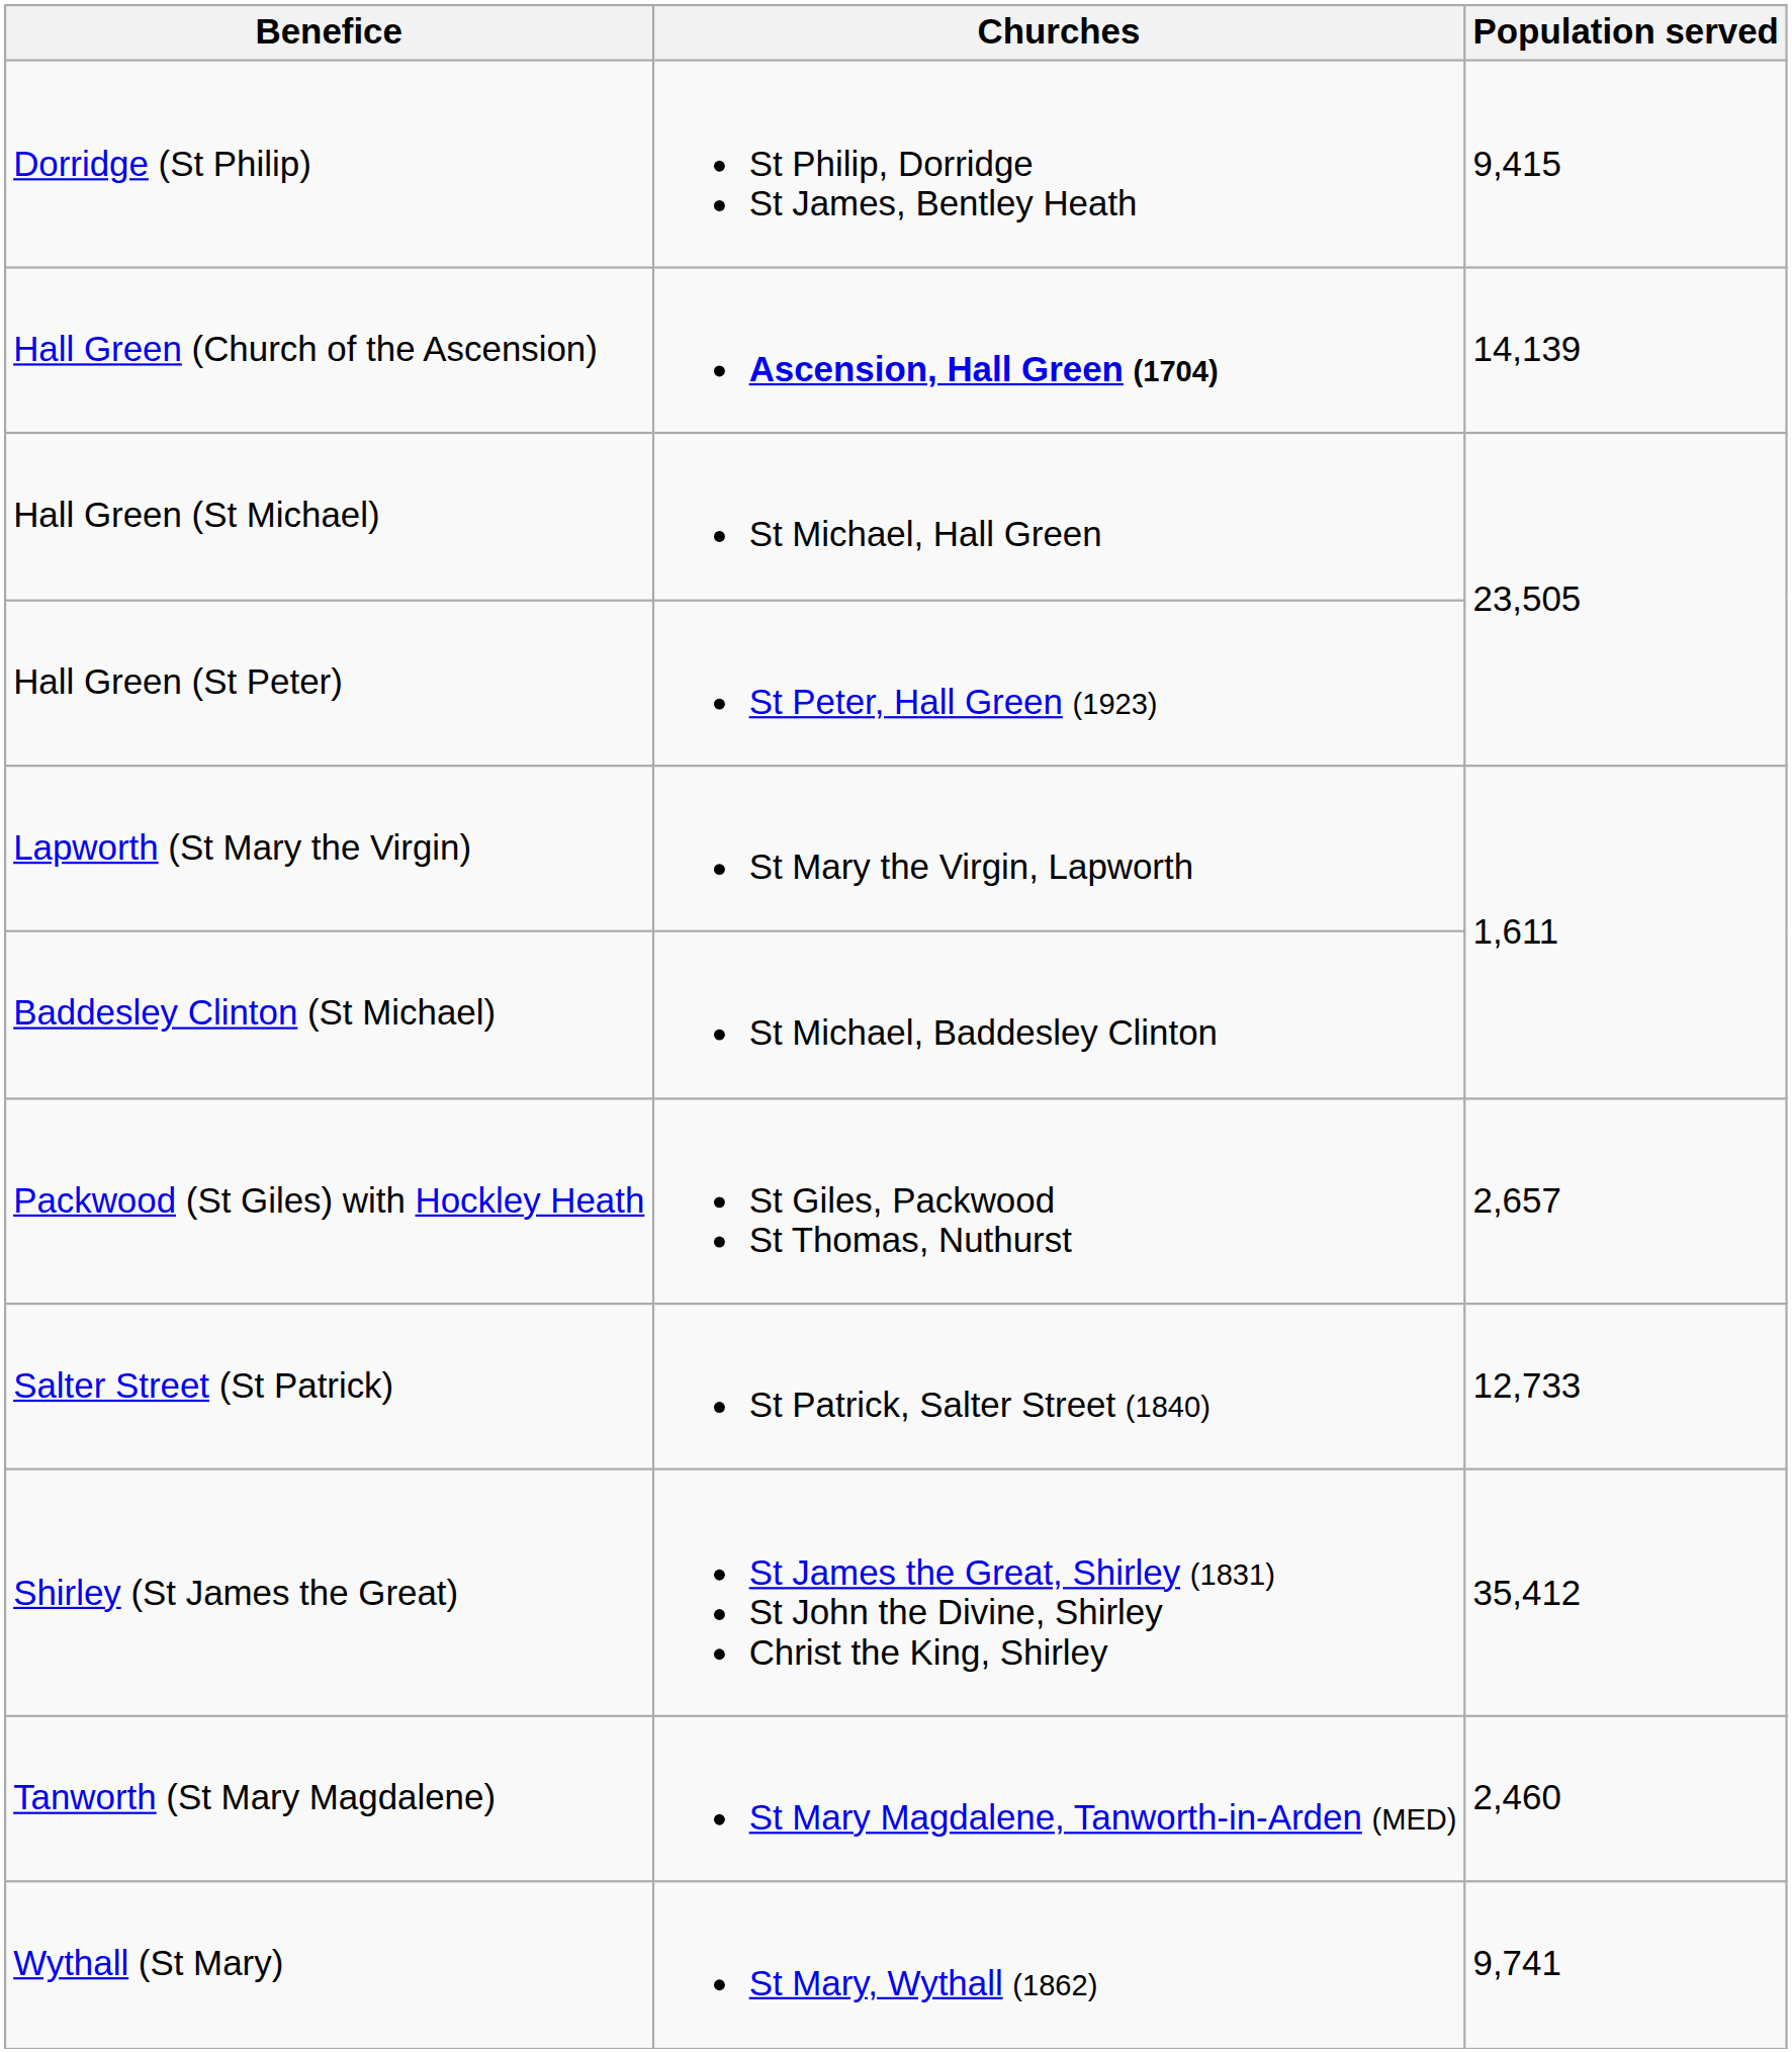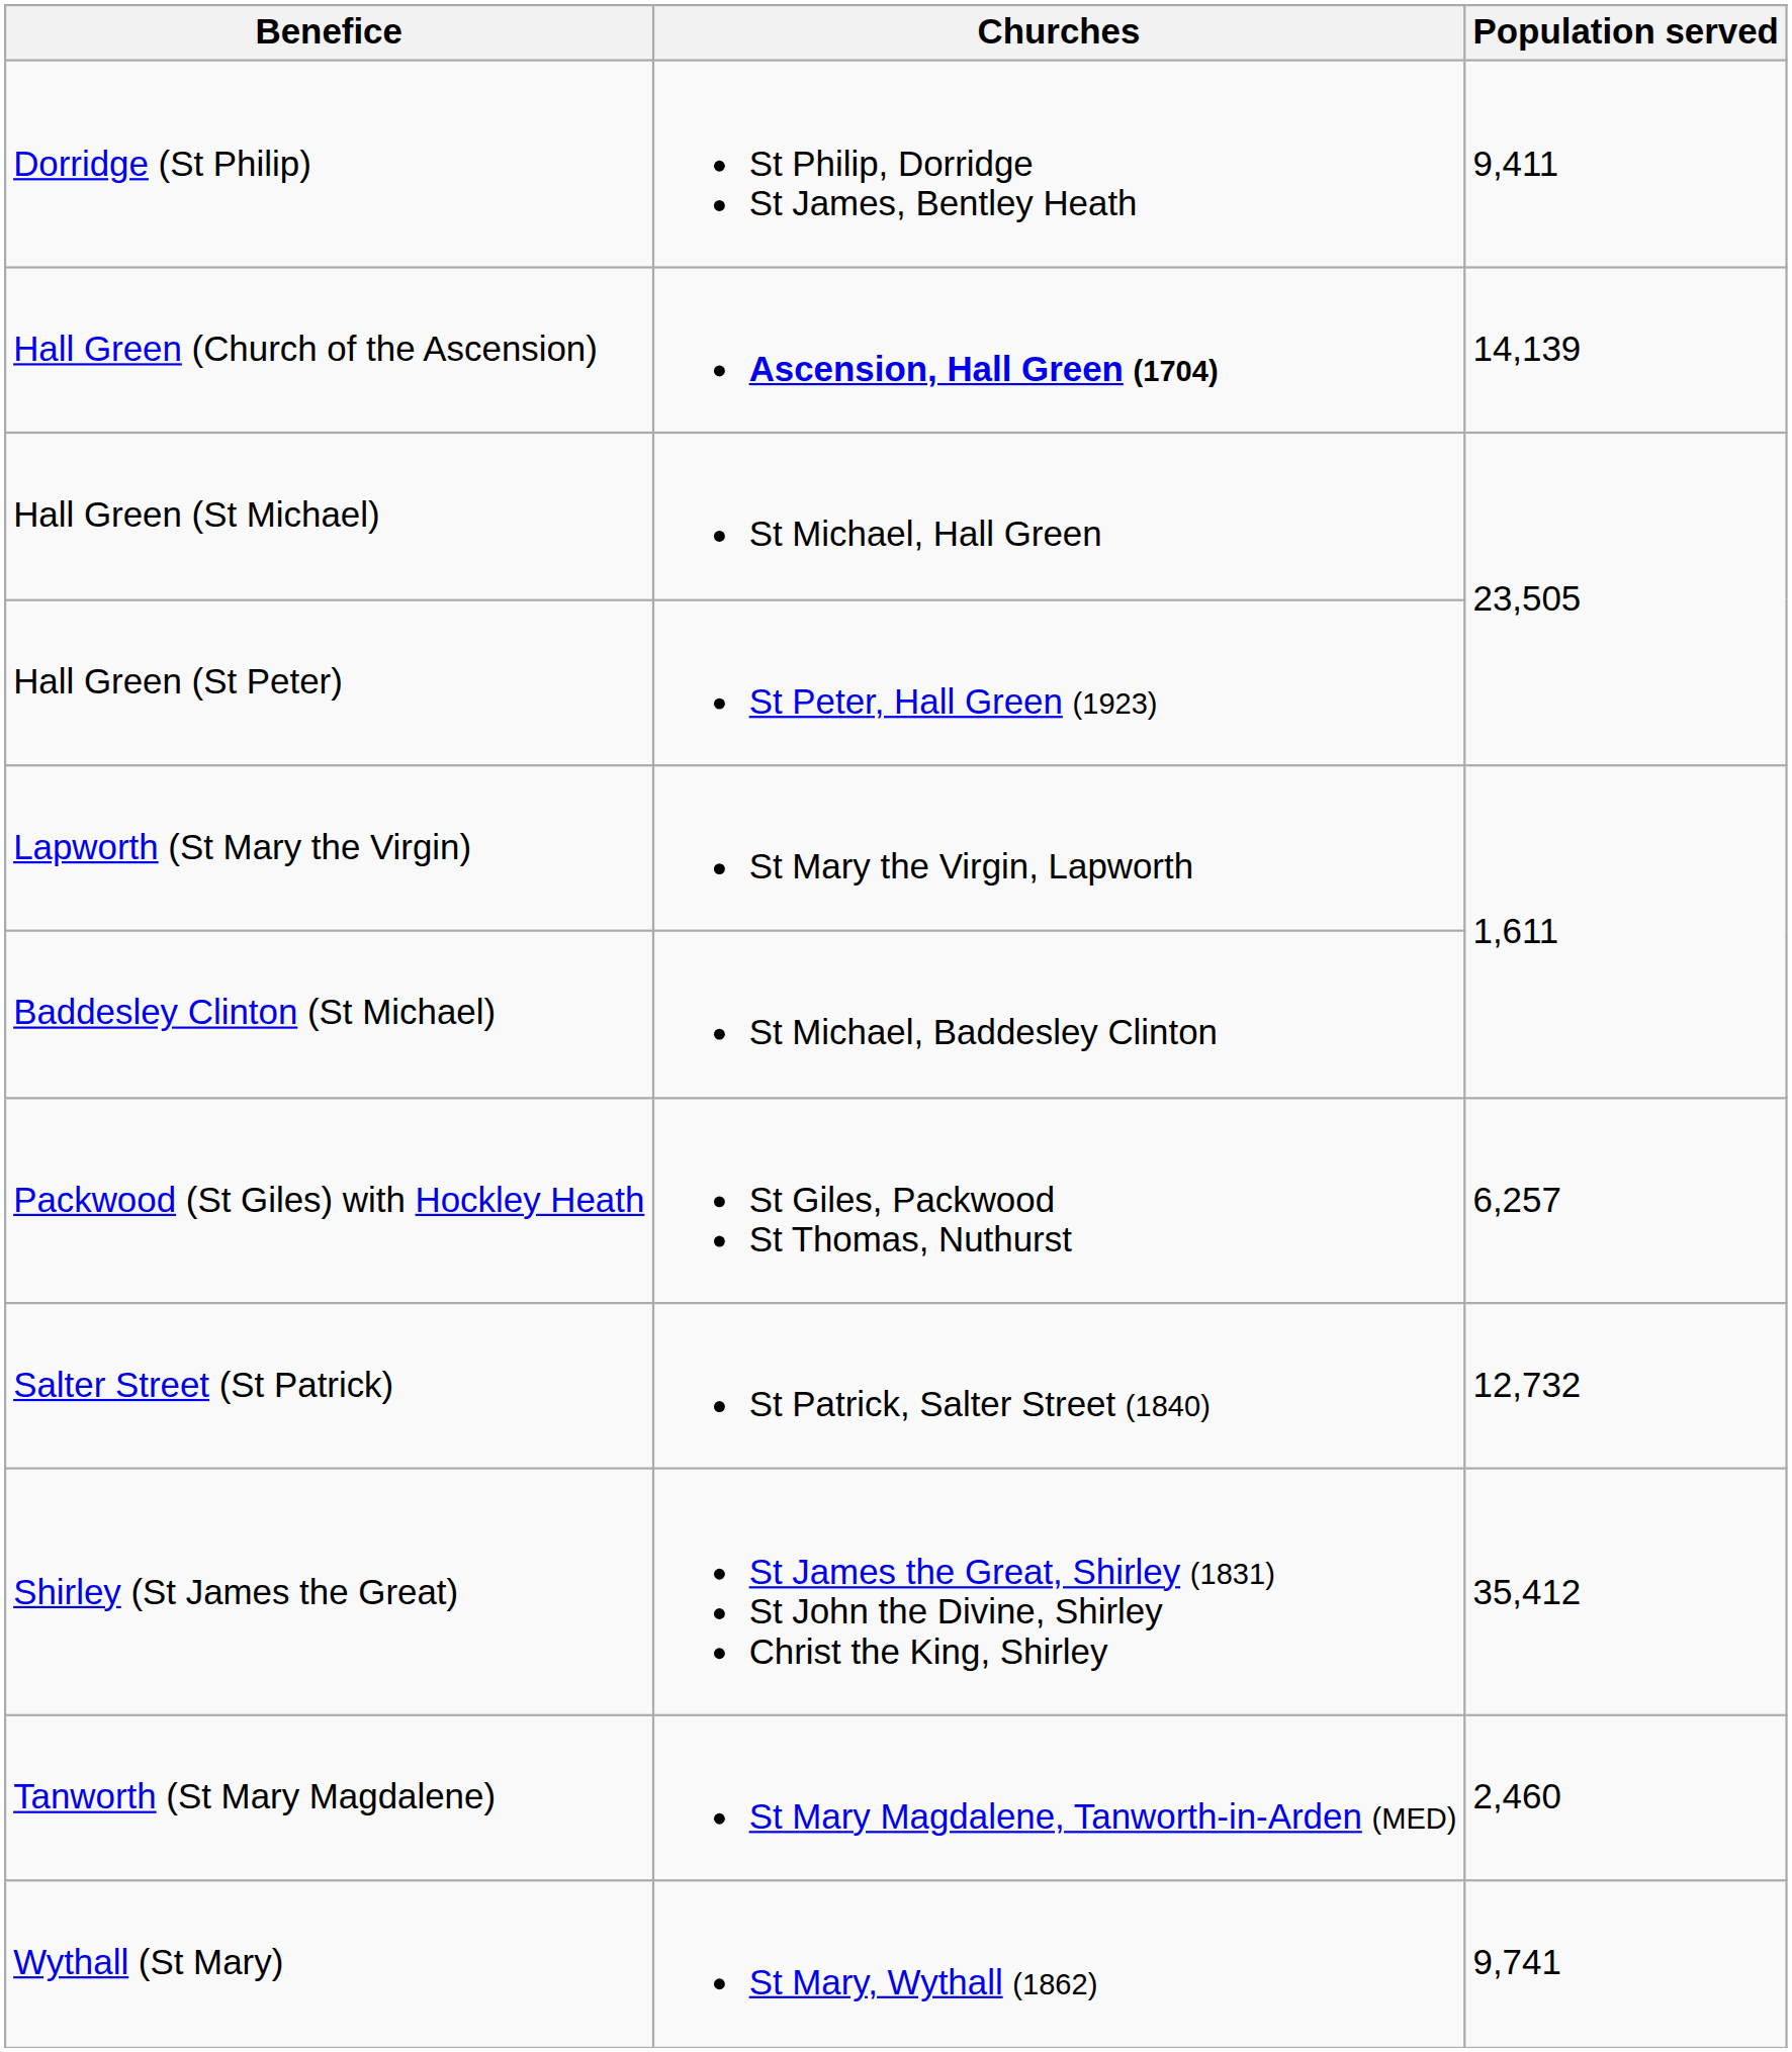Dorridge (St Philip) | Population served: 9,415 -> 9,411
Packwood (St Giles) with Hockley Heath | Population served: 2,657 -> 6,257
Salter Street (St Patrick) | Population served: 12,733 -> 12,732
